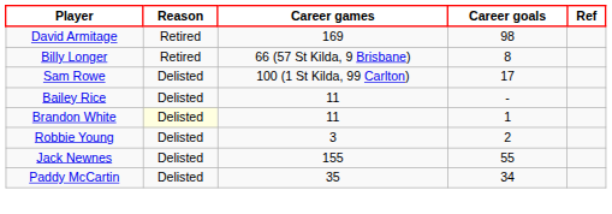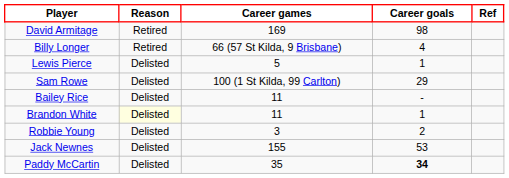Billy Longer | Career goals: 8 -> 4
+ row: Lewis Pierce | Delisted | 5 | 1
Sam Rowe | Career goals: 17 -> 29
Jack Newnes | Career goals: 55 -> 53
Paddy McCartin | Career goals: normal -> bold
